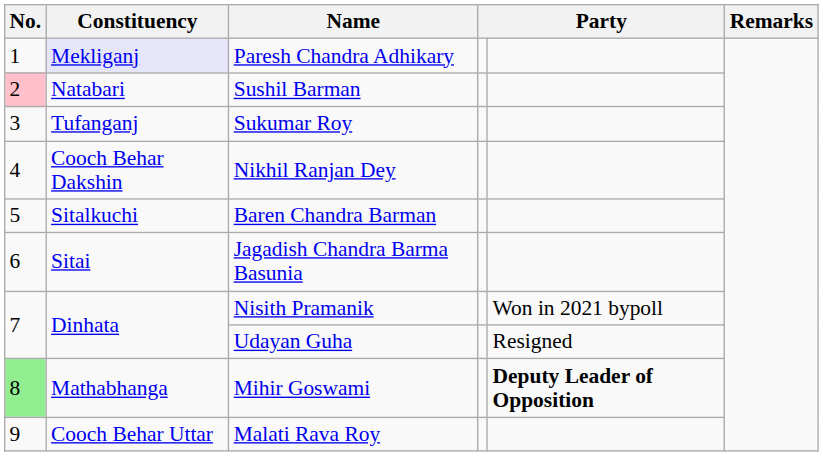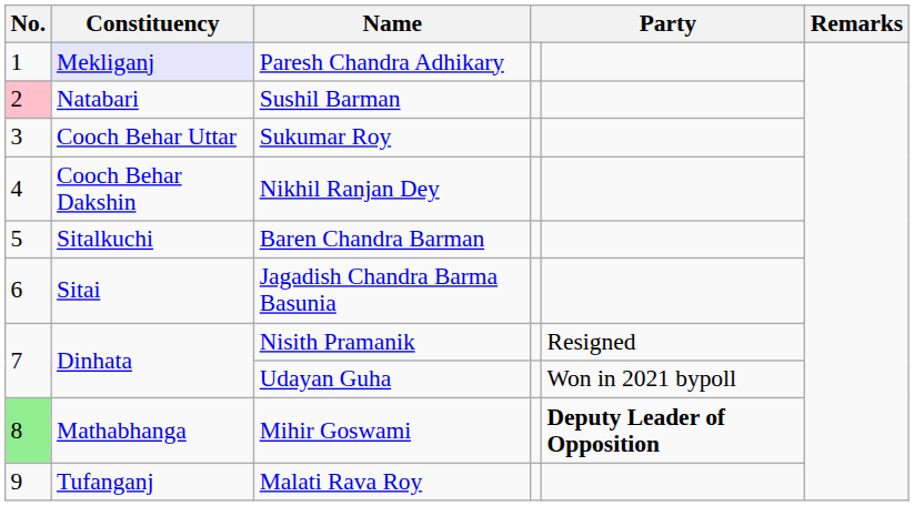Sukumar Roy | Constituency: Tufanganj -> Cooch Behar Uttar
Nisith Pramanik | column 5: Won in 2021 bypoll -> Resigned
Udayan Guha | column 5: Resigned -> Won in 2021 bypoll
Malati Rava Roy | Constituency: Cooch Behar Uttar -> Tufanganj
